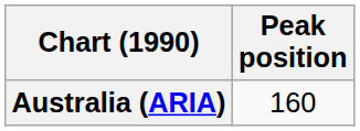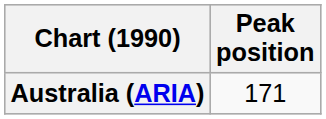Australia (ARIA) | Peak position: 160 -> 171
